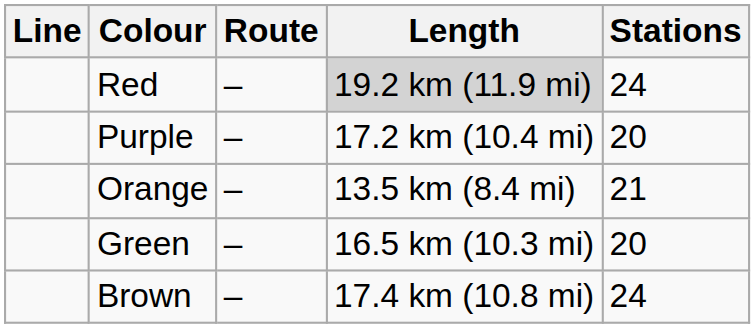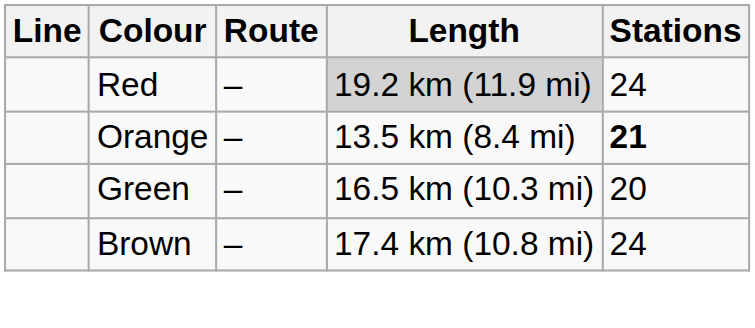- row: Purple | – | 17.2 km (10.4 mi) | 20
Orange | Stations: normal -> bold
